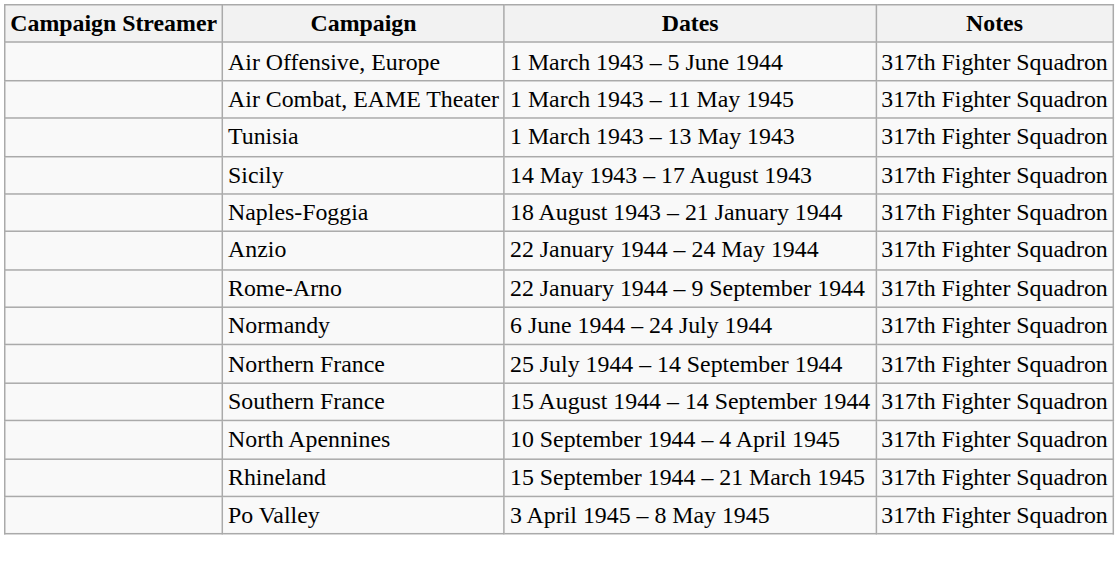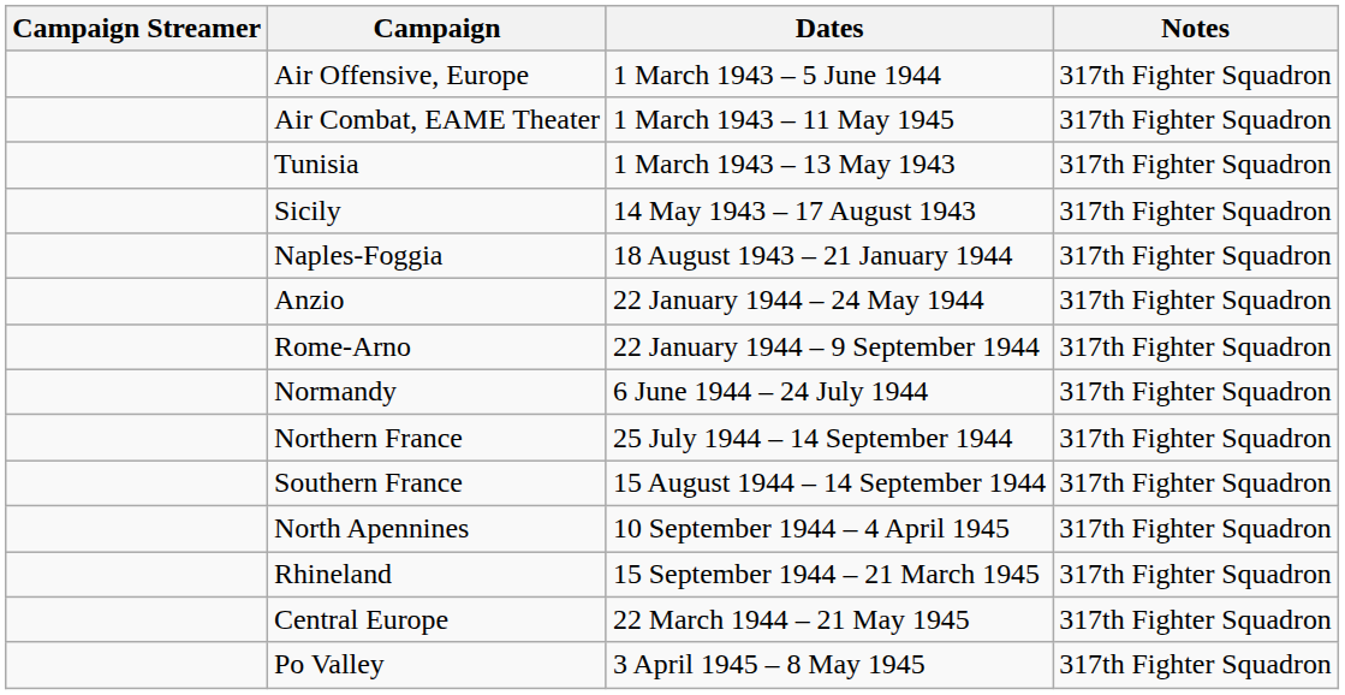+ row: Central Europe | 22 March 1944 – 21 May 1945 | 317th Fighter Squadron
